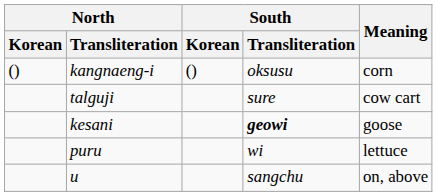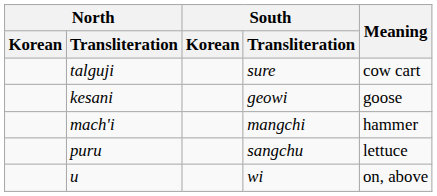- row: () | kangnaeng-i | () | oksusu | corn
kesani | South / Transliteration: bold -> normal
+ row: mach'i | mangchi | hammer
puru | South / Transliteration: wi -> sangchu
u | South / Transliteration: sangchu -> wi
